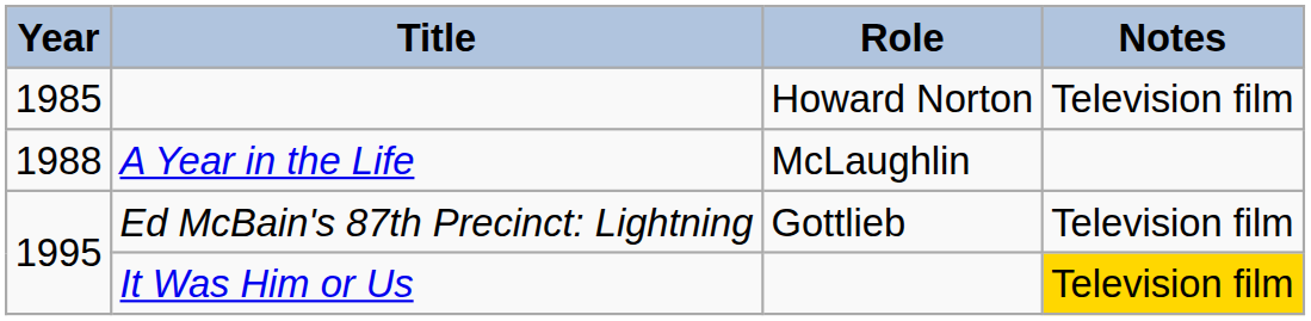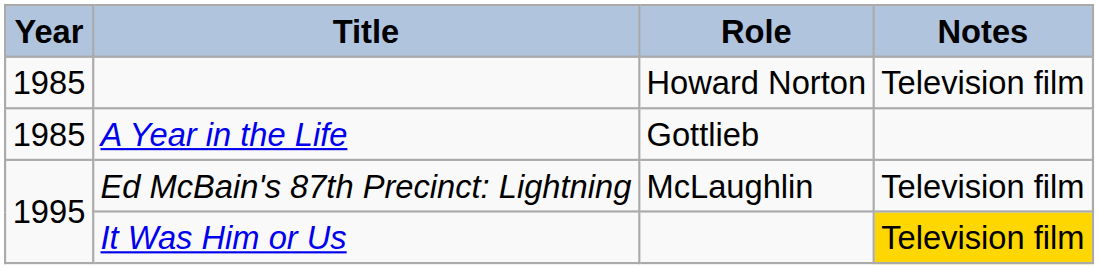A Year in the Life | Year: 1988 -> 1985
A Year in the Life | Role: McLaughlin -> Gottlieb
Ed McBain's 87th Precinct: Lightning | Role: Gottlieb -> McLaughlin
